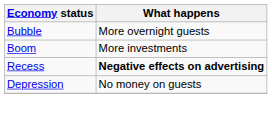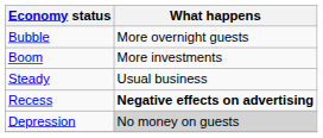+ row: Steady | Usual business
Depression | What happens: no background -> lightgrey background
